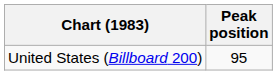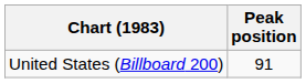United States (Billboard 200) | Peak position: 95 -> 91
